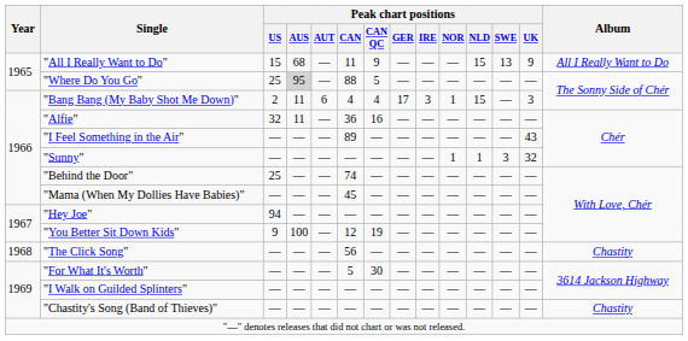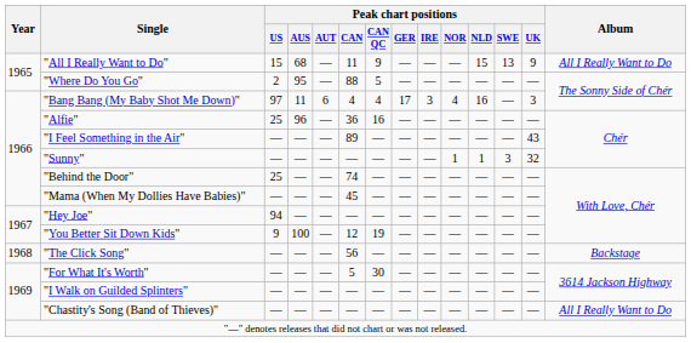"Where Do You Go" | Peak chart positions / US: 25 -> 2
"Where Do You Go" | Peak chart positions / AUS: lightgrey background -> no background
"Bang Bang (My Baby Shot Me Down)" | Peak chart positions / US: 2 -> 97
"Bang Bang (My Baby Shot Me Down)" | Peak chart positions / NOR: 1 -> 4
"Bang Bang (My Baby Shot Me Down)" | Peak chart positions / NLD: 15 -> 16
"Alfie" | Peak chart positions / US: 32 -> 25
"Alfie" | Peak chart positions / AUS: 11 -> 96
"The Click Song" | Album: Chastity -> Backstage
"Chastity's Song (Band of Thieves)" | Album: Chastity -> All I Really Want to Do
